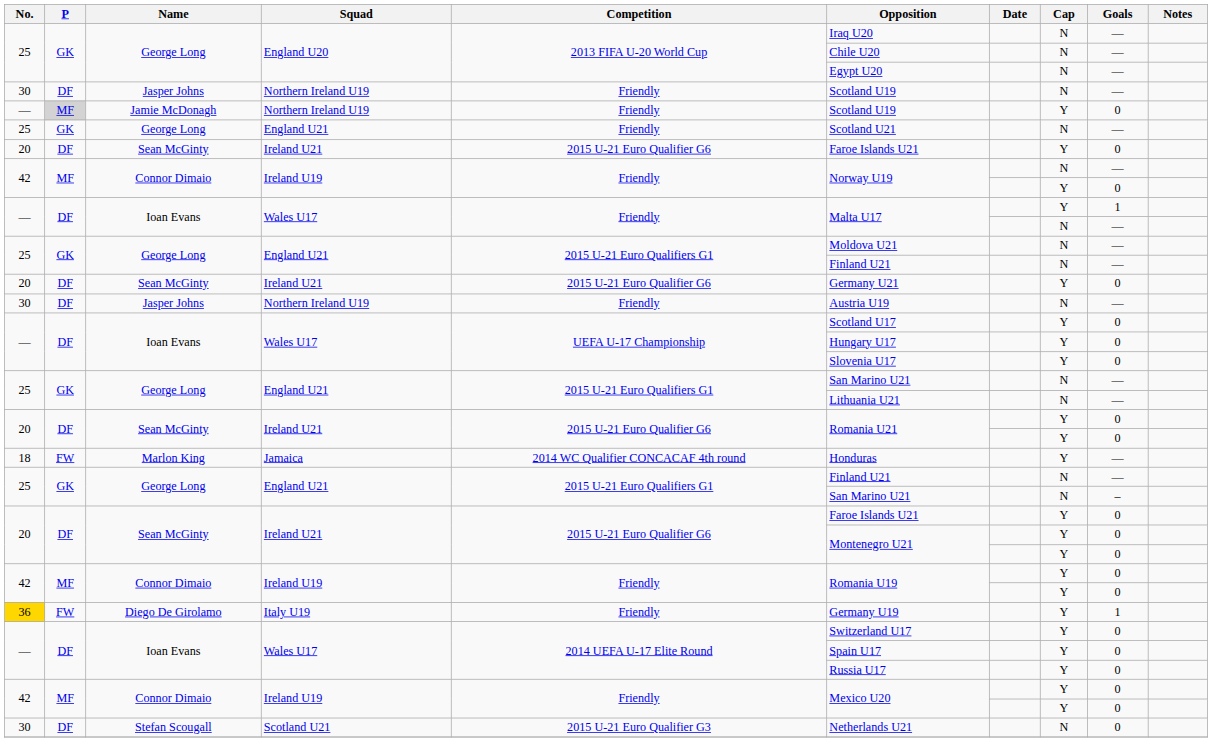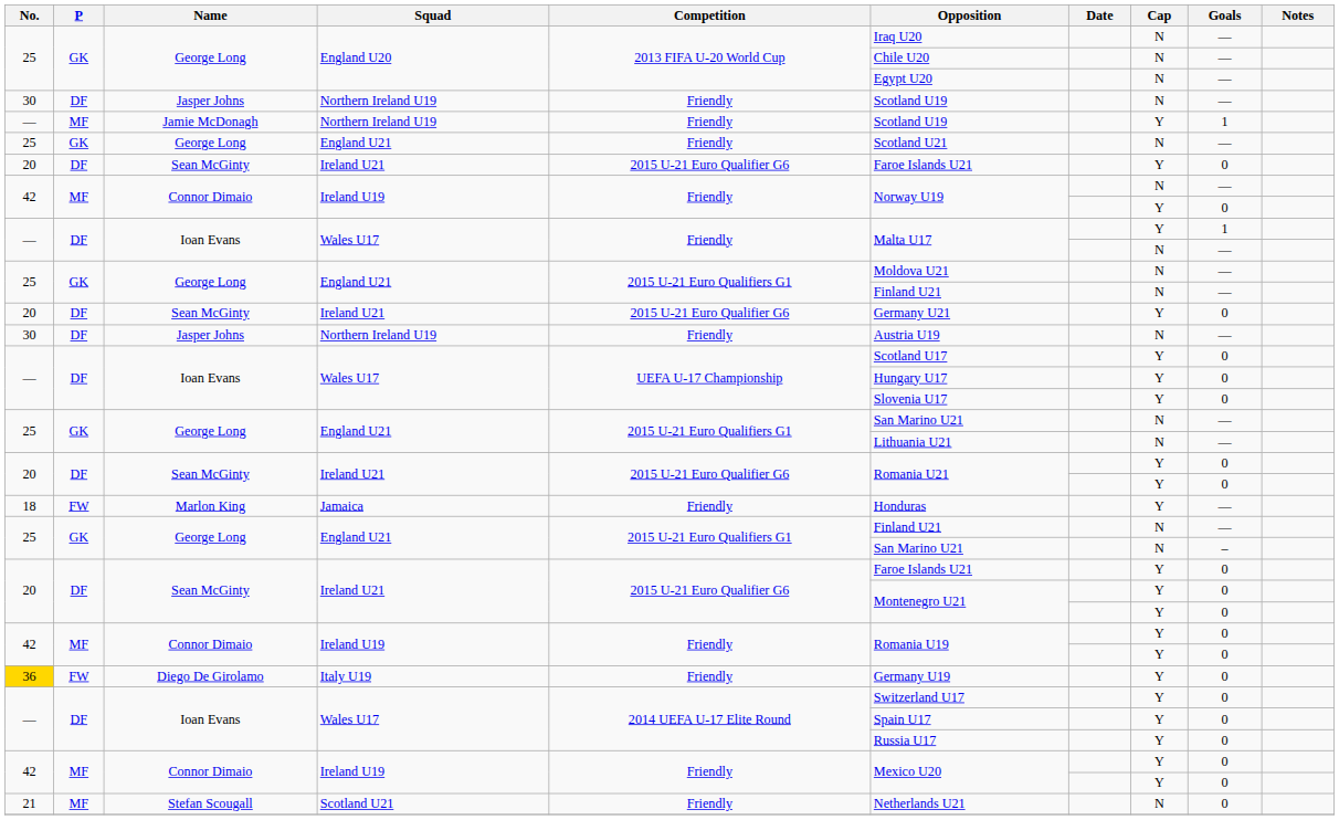Jamie McDonagh | P: lightgrey background -> no background
Jamie McDonagh | Goals: 0 -> 1
Marlon King | Competition: 2014 WC Qualifier CONCACAF 4th round -> Friendly
Diego De Girolamo | Goals: 1 -> 0
Stefan Scougall | No.: 30 -> 21
Stefan Scougall | P: DF -> MF
Stefan Scougall | Competition: 2015 U-21 Euro Qualifier G3 -> Friendly
